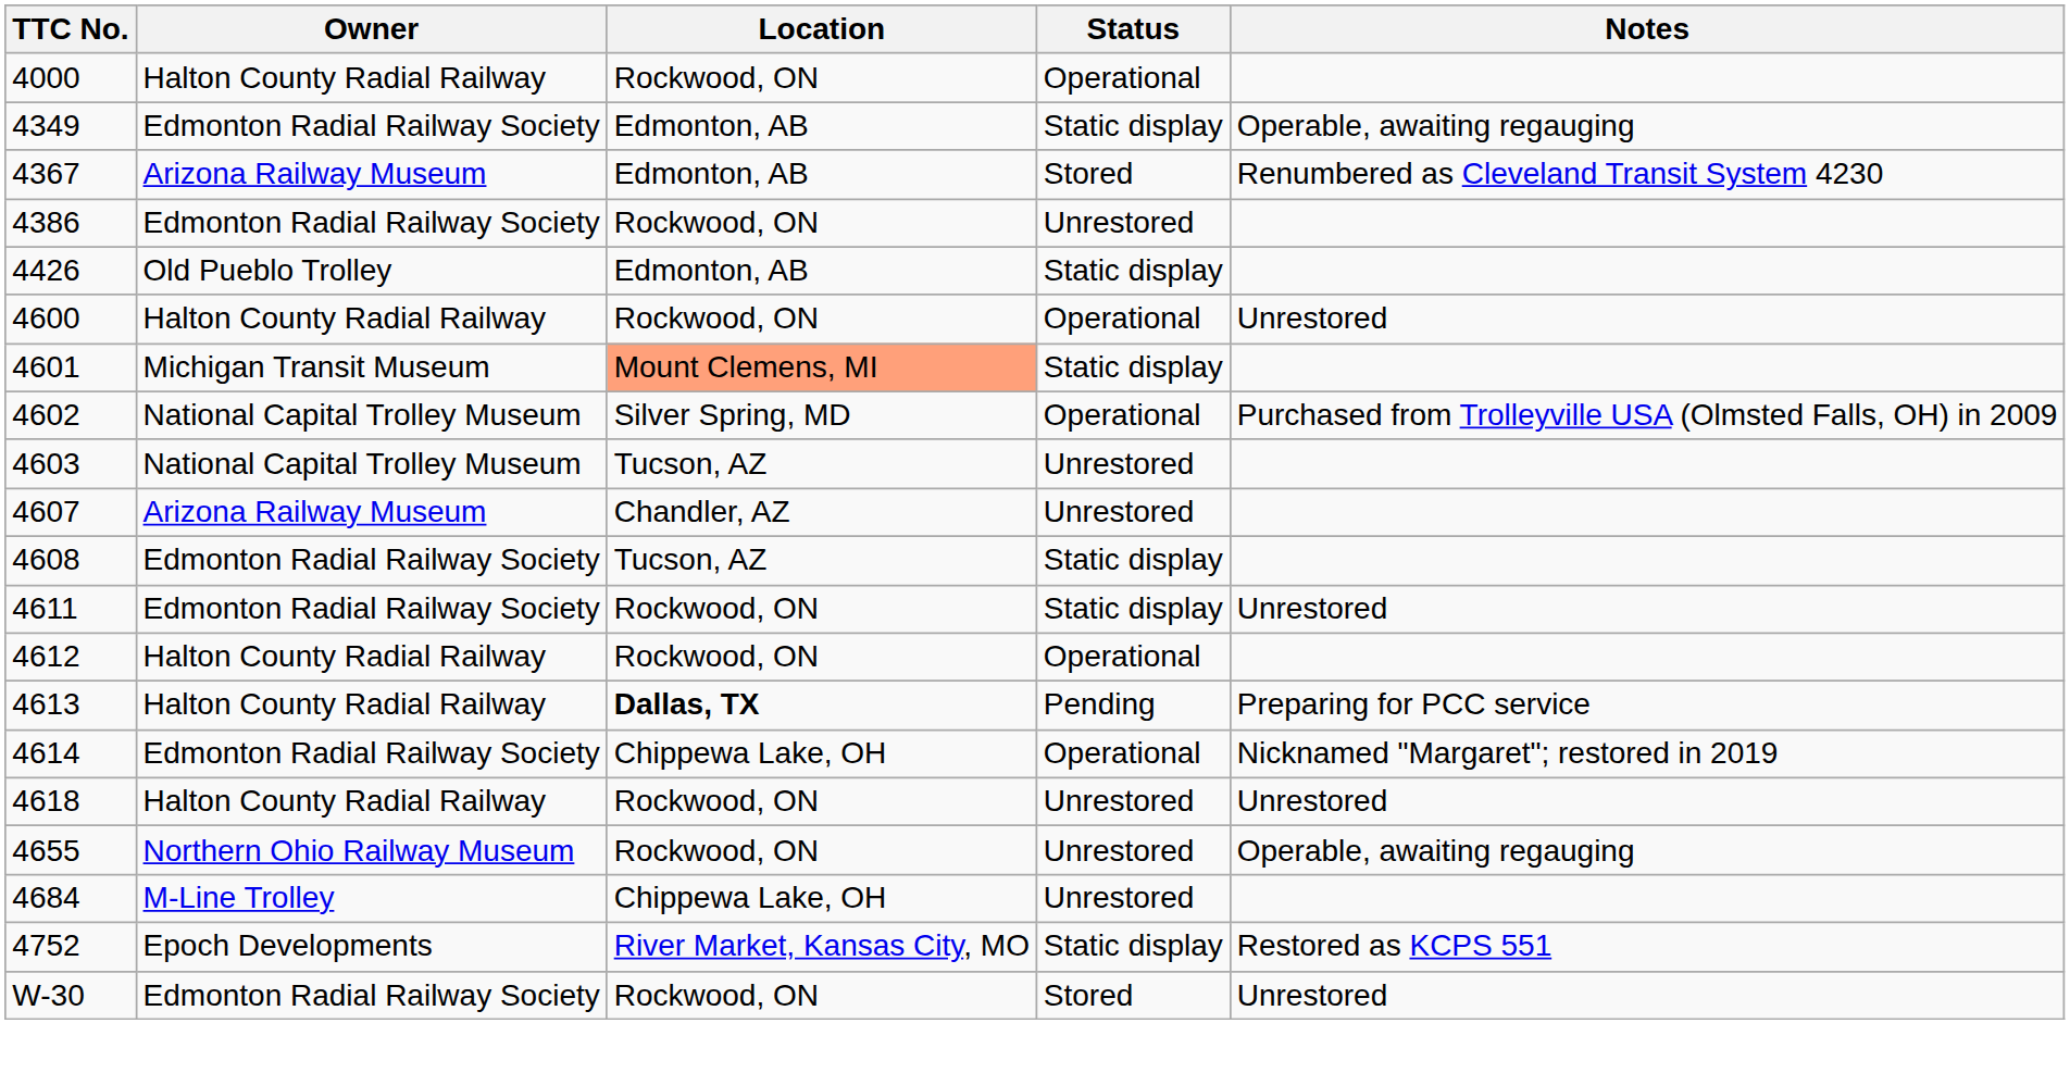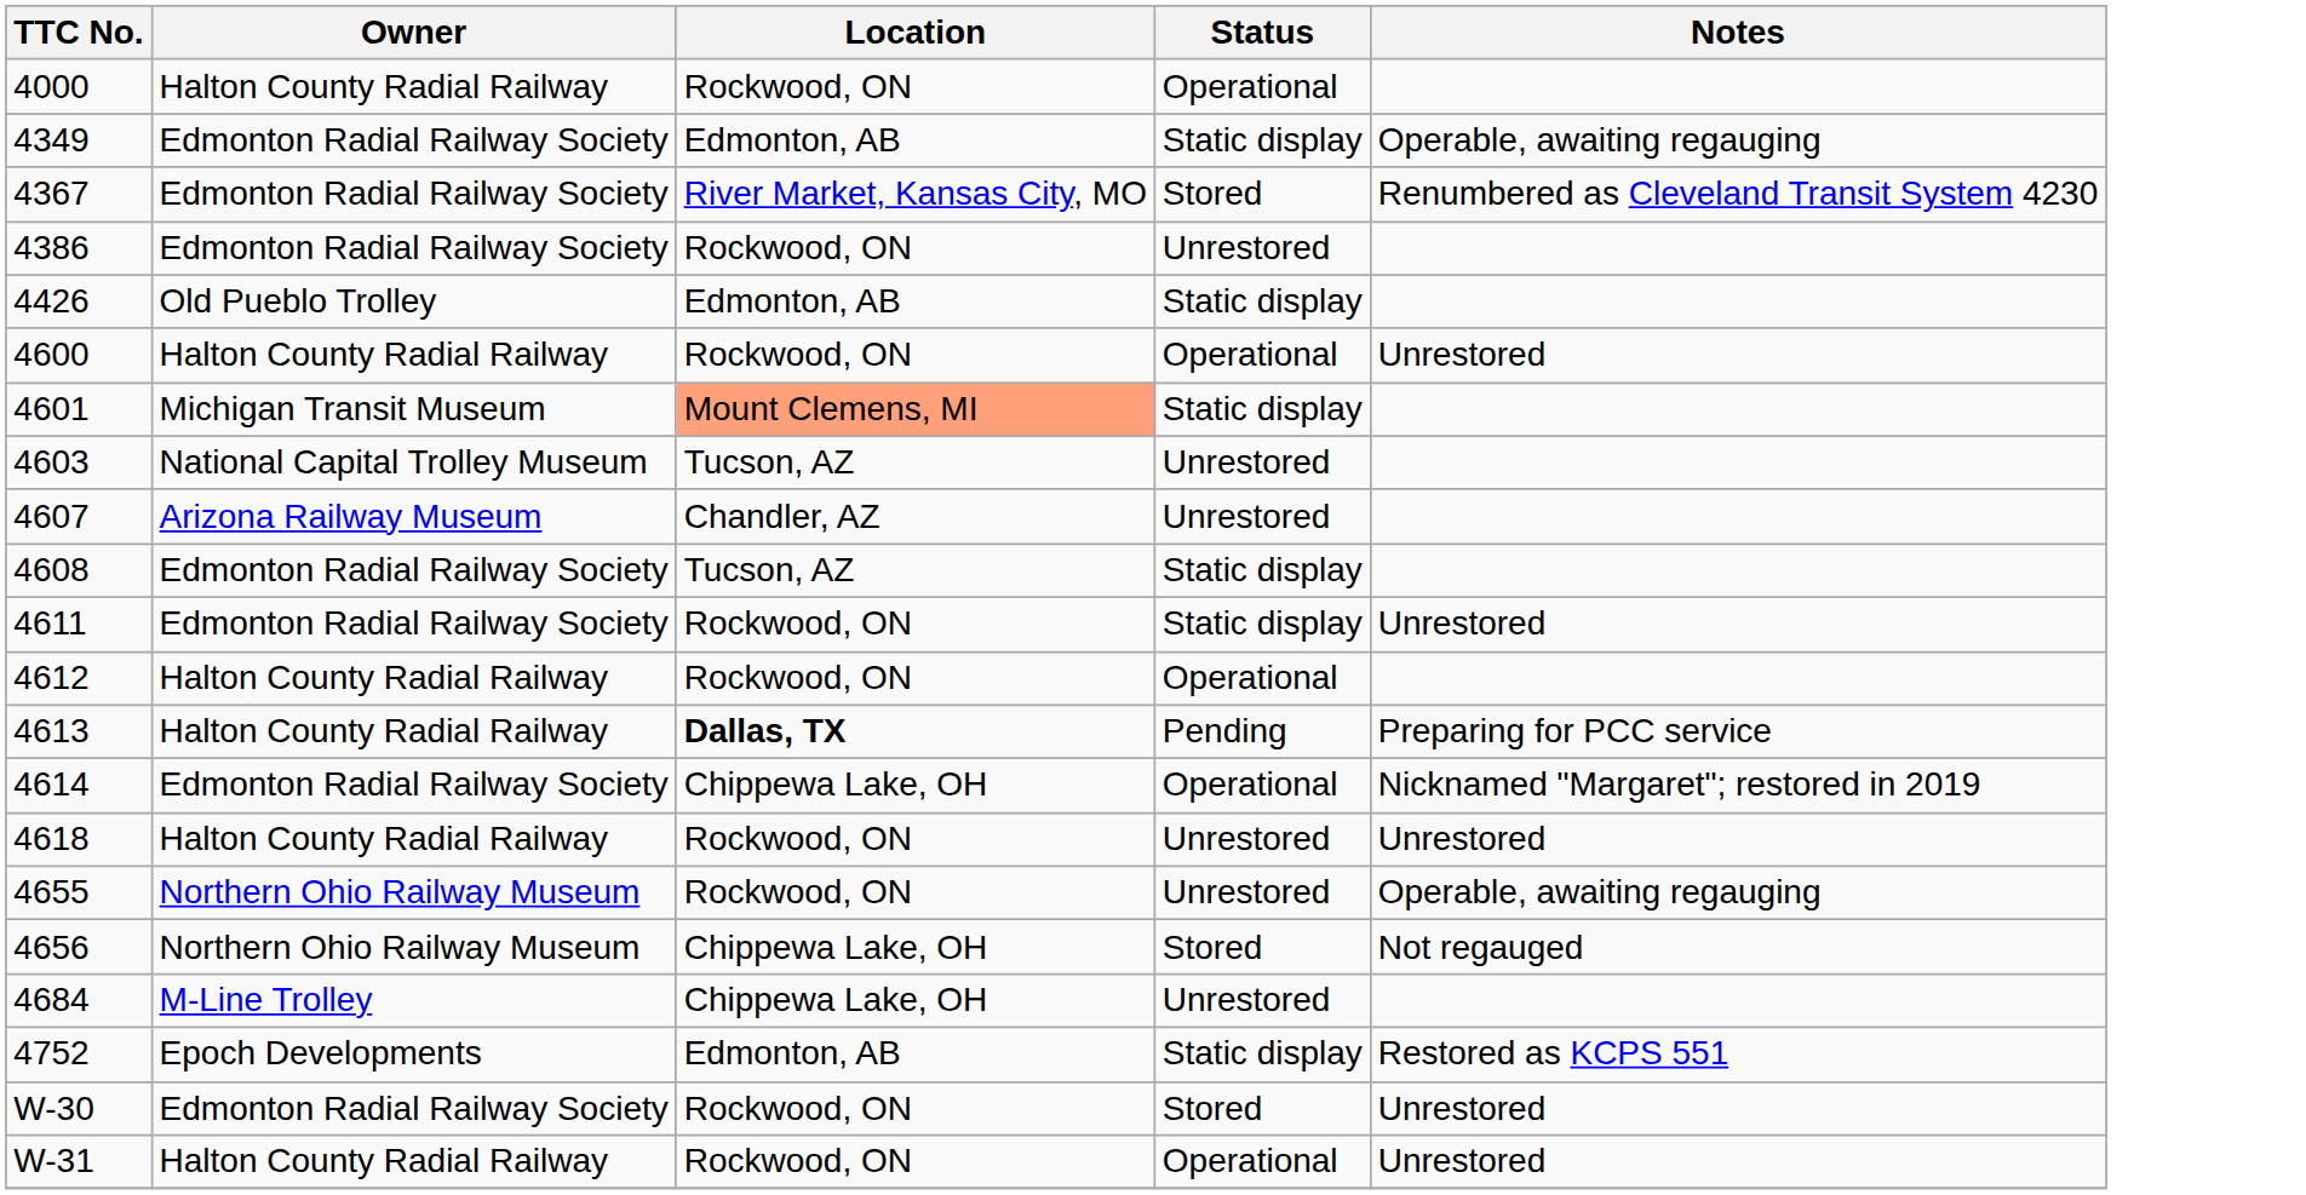4367 | Owner: Arizona Railway Museum -> Edmonton Radial Railway Society
4367 | Location: Edmonton, AB -> River Market, Kansas City, MO
- row: 4602 | National Capital Trolley Museum | Silver Spring, MD | Operational | Purchased from Trolleyville USA (Olmsted Falls, OH) in 2009
+ row: 4656 | Northern Ohio Railway Museum | Chippewa Lake, OH | Stored | Not regauged
4752 | Location: River Market, Kansas City, MO -> Edmonton, AB
+ row: W-31 | Halton County Radial Railway | Rockwood, ON | Operational | Unrestored
